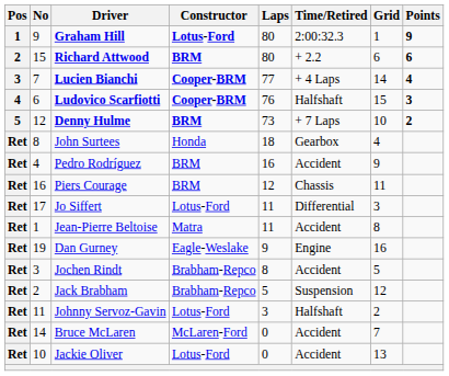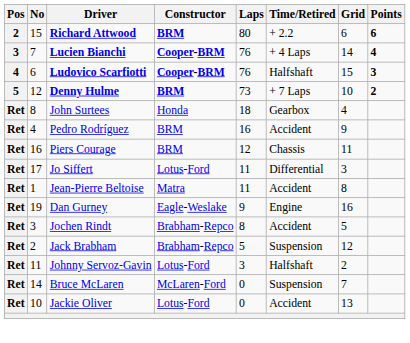- row: 1 | 9 | Graham Hill | Lotus-Ford | 80 | 2:00:32.3 | 1 | 9
Lucien Bianchi | Laps: 77 -> 76
Bruce McLaren | Time/Retired: Accident -> Suspension
